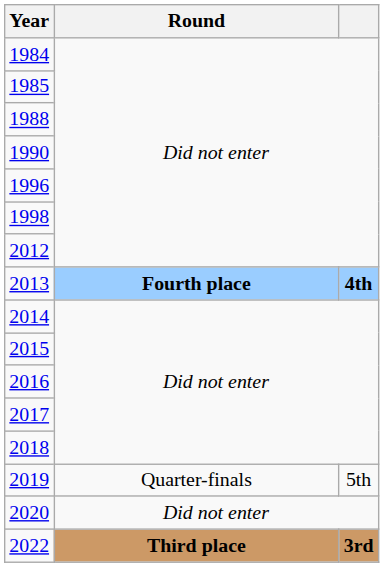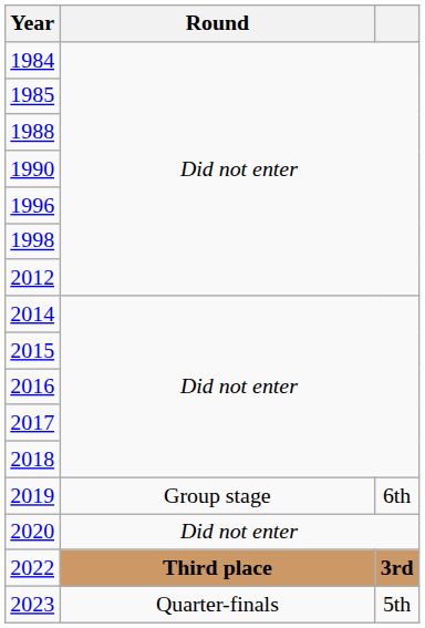- row: 2013 | Fourth place | 4th
2019 | Round: Quarter-finals -> Group stage
2019 | column 3: 5th -> 6th
+ row: 2023 | Quarter-finals | 5th
